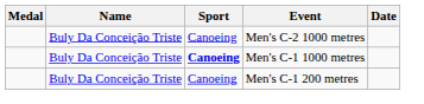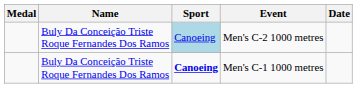Men's C-2 1000 metres | Name: Buly Da Conceição Triste -> Buly Da Conceição Triste Roque Fernandes Dos Ramos
Men's C-2 1000 metres | Sport: no background -> lightblue background
Men's C-1 1000 metres | Name: Buly Da Conceição Triste -> Buly Da Conceição Triste Roque Fernandes Dos Ramos
- row: Buly Da Conceição Triste | Canoeing | Men's C-1 200 metres
